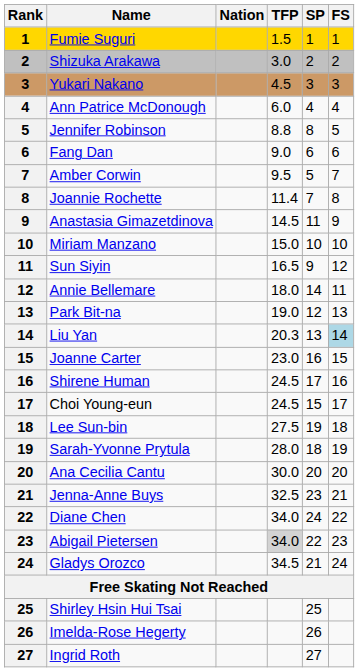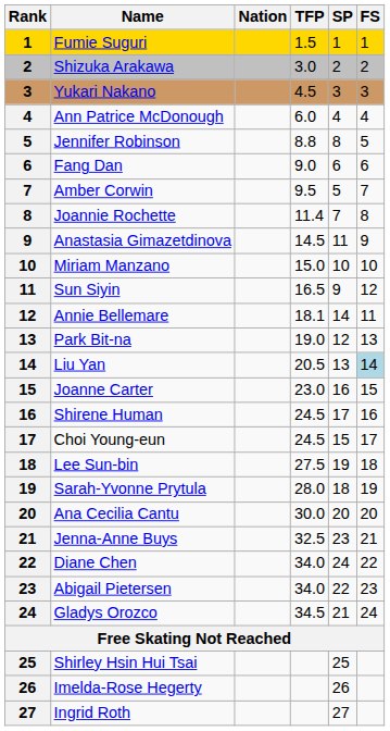Annie Bellemare | TFP: 18.0 -> 18.1
Liu Yan | TFP: 20.3 -> 20.5
Abigail Pietersen | TFP: lightgrey background -> no background
